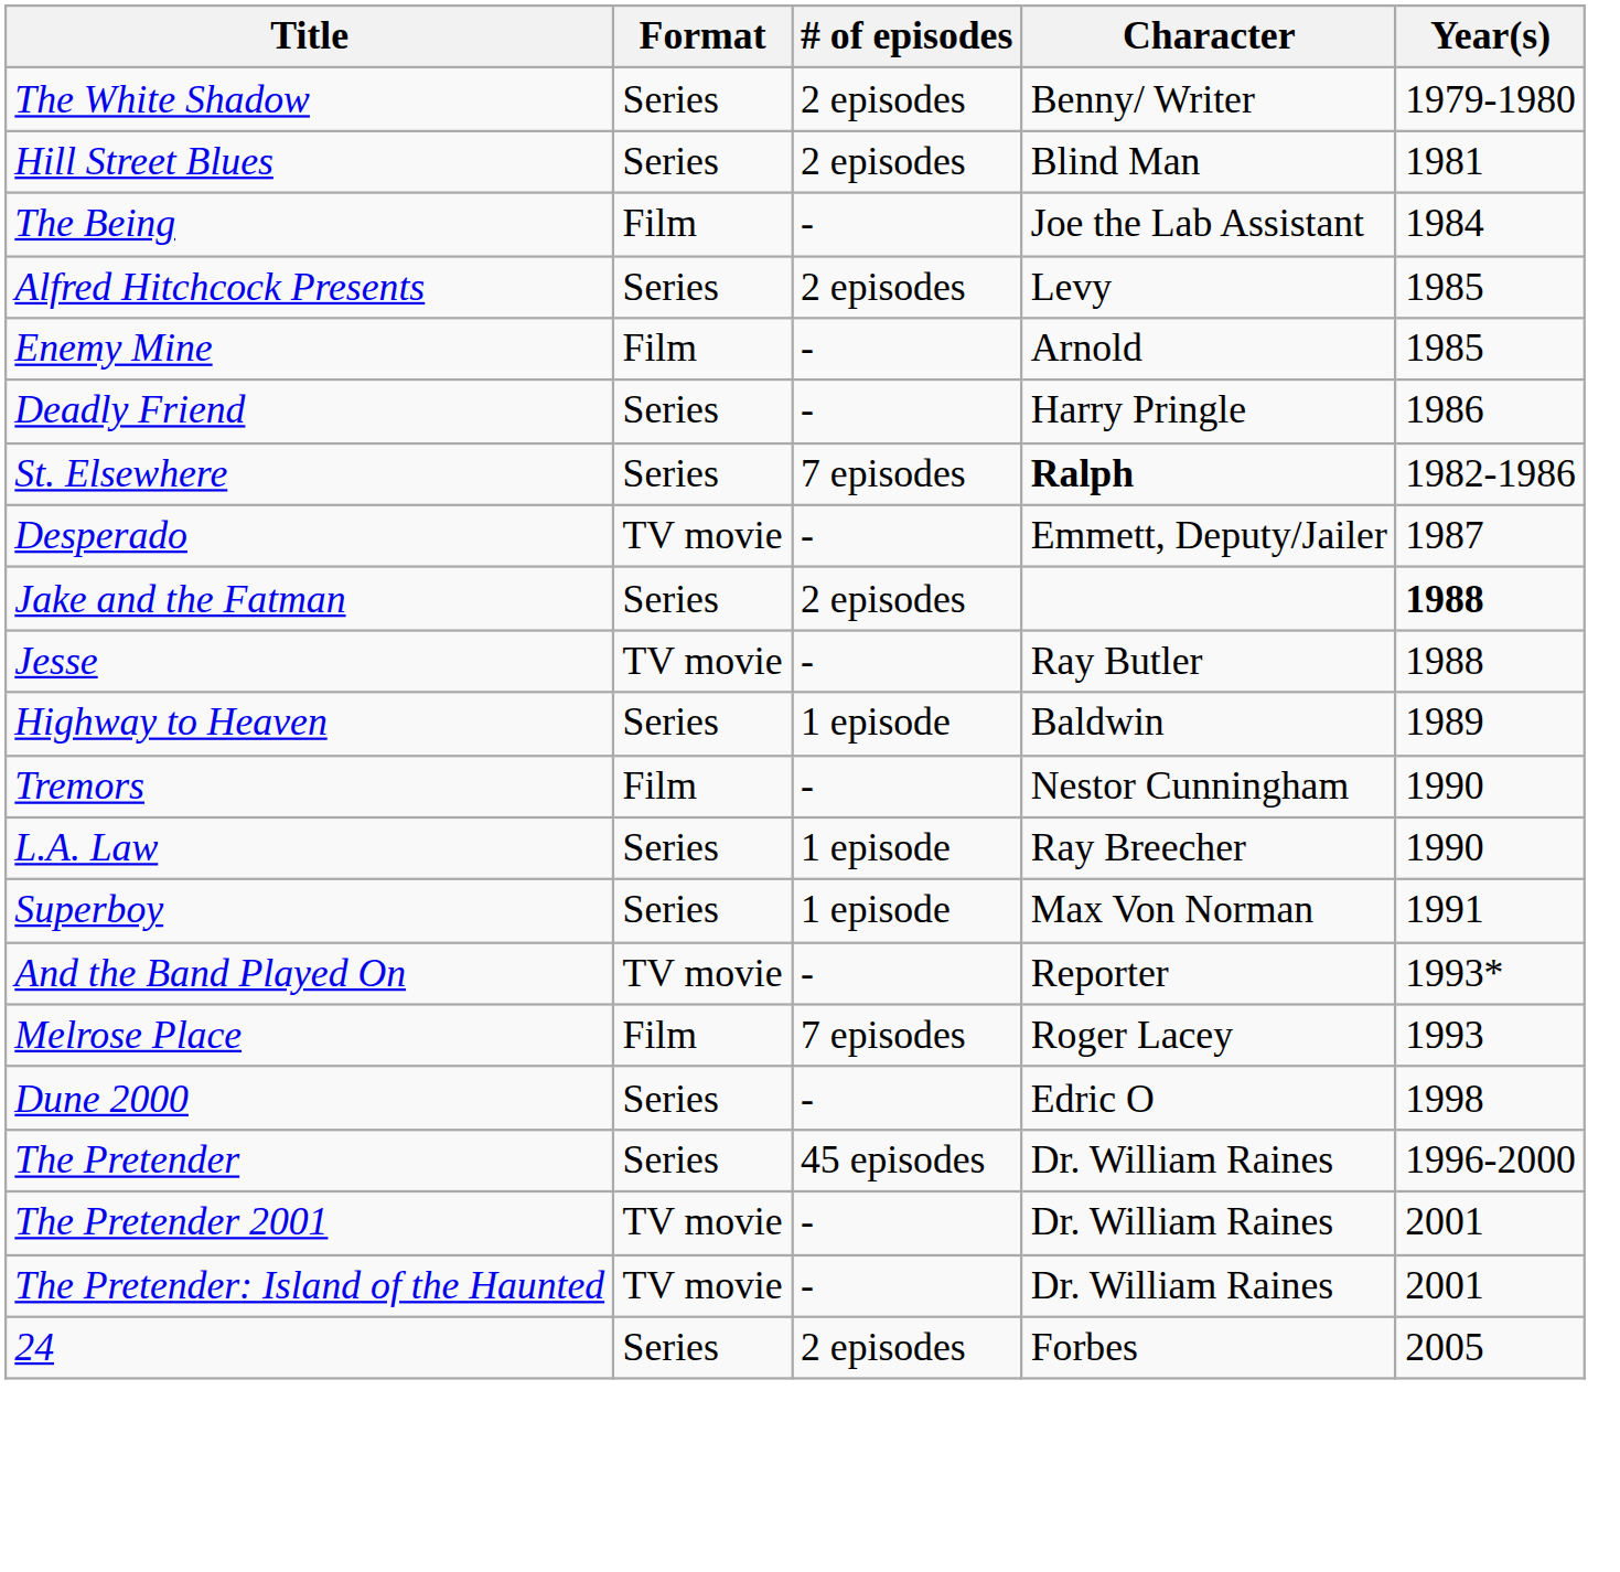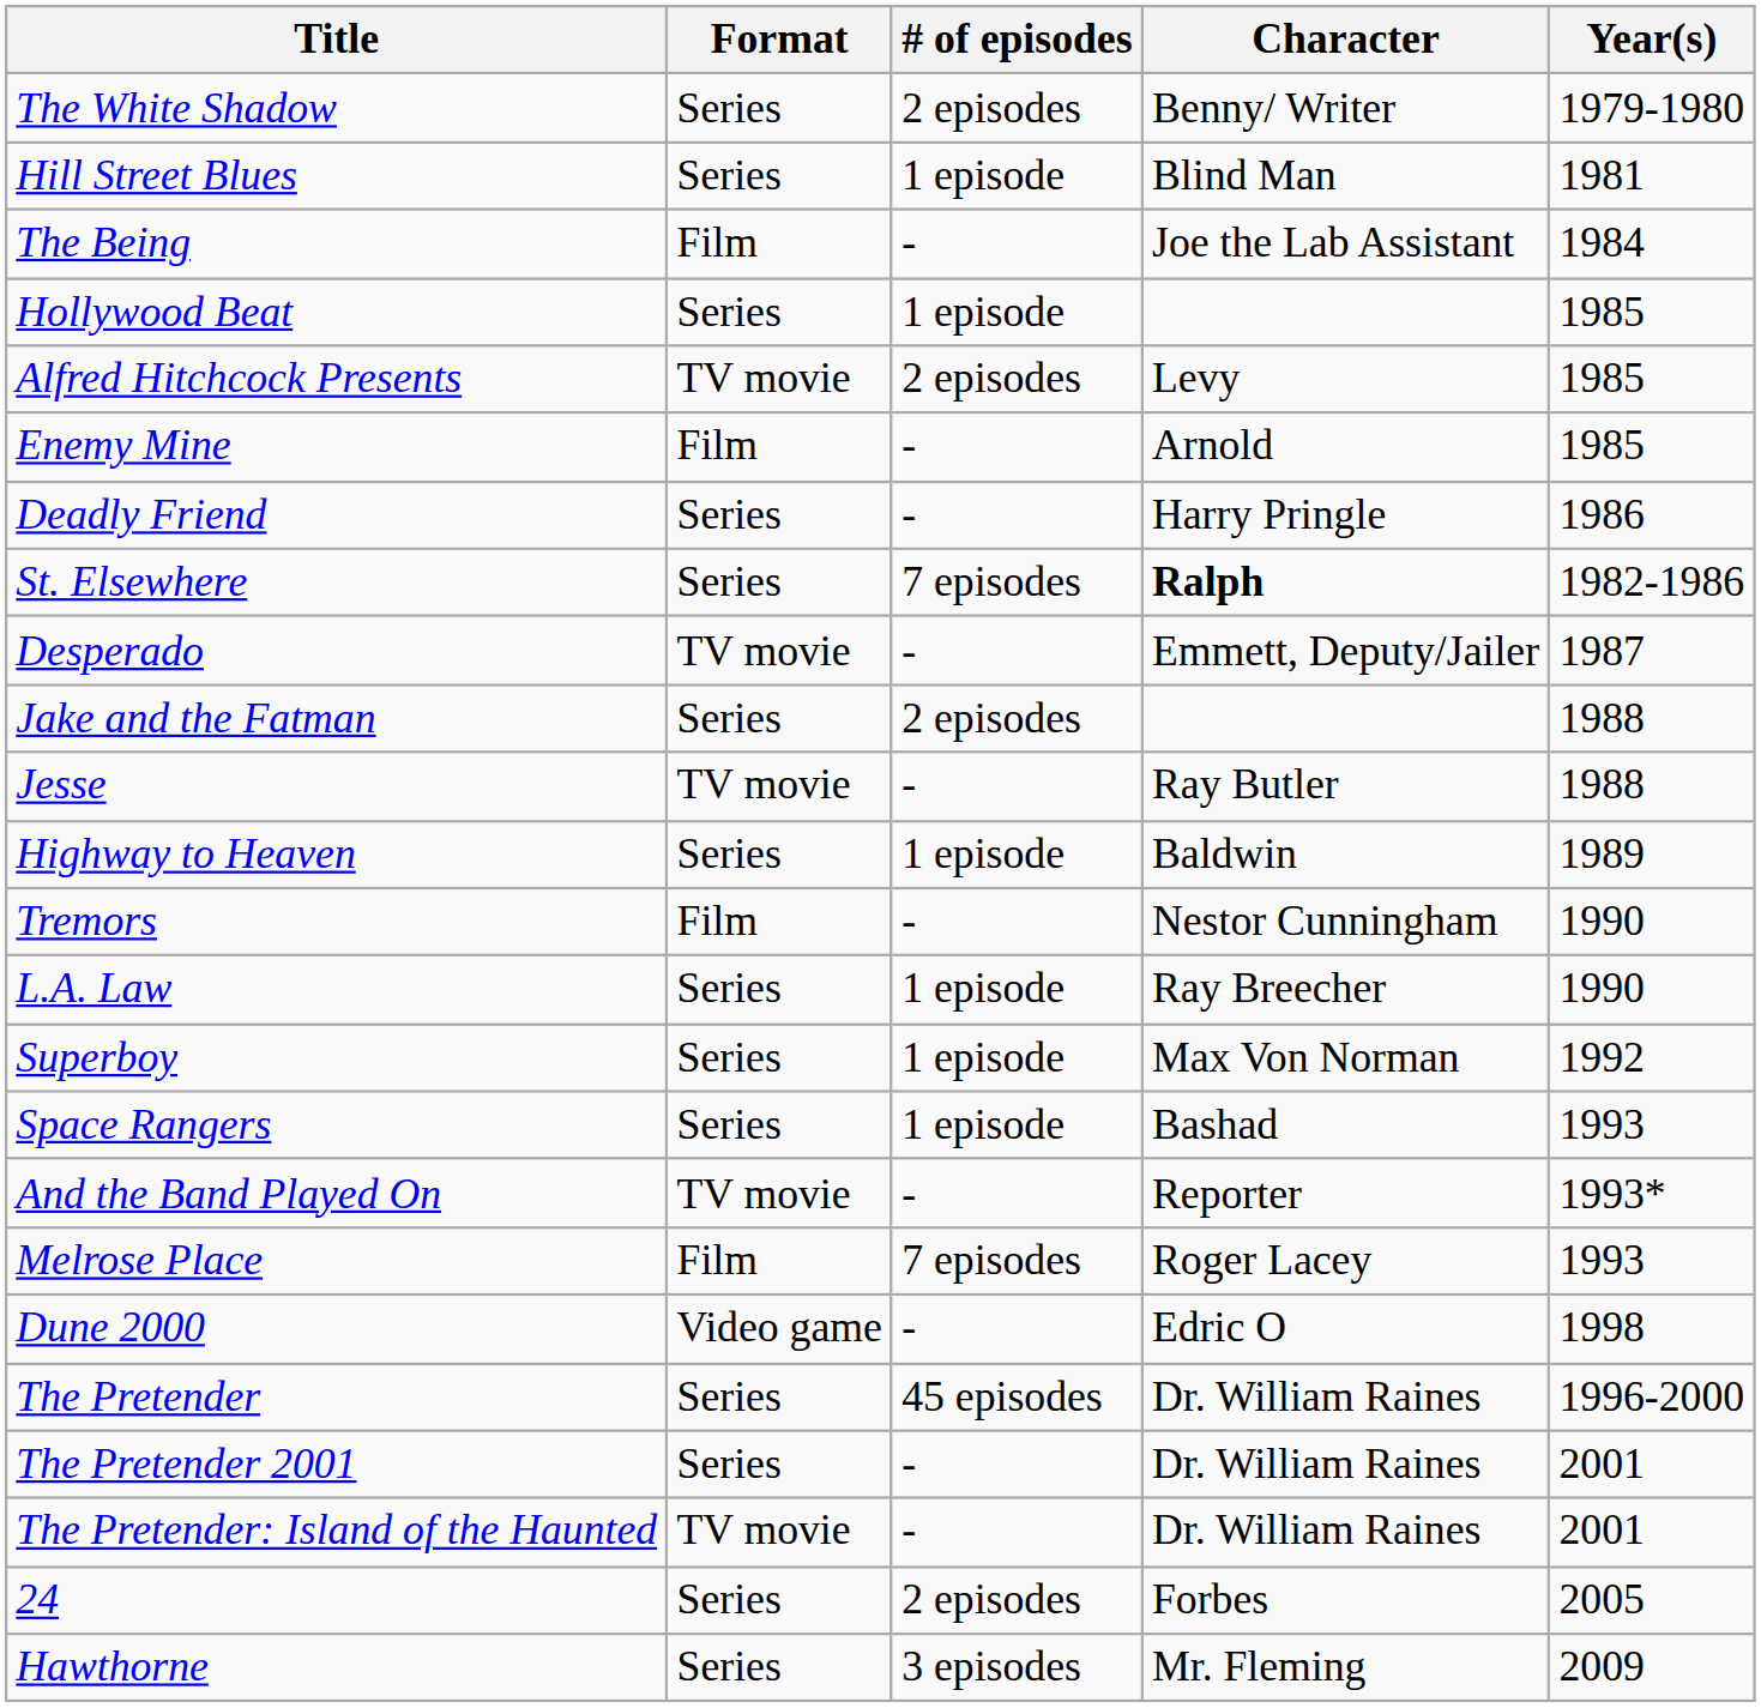Hill Street Blues | # of episodes: 2 episodes -> 1 episode
+ row: Hollywood Beat | Series | 1 episode | 1985
Alfred Hitchcock Presents | Format: Series -> TV movie
Jake and the Fatman | Year(s): bold -> normal
Superboy | Year(s): 1991 -> 1992
+ row: Space Rangers | Series | 1 episode | Bashad | 1993
Dune 2000 | Format: Series -> Video game
The Pretender 2001 | Format: TV movie -> Series
+ row: Hawthorne | Series | 3 episodes | Mr. Fleming | 2009
